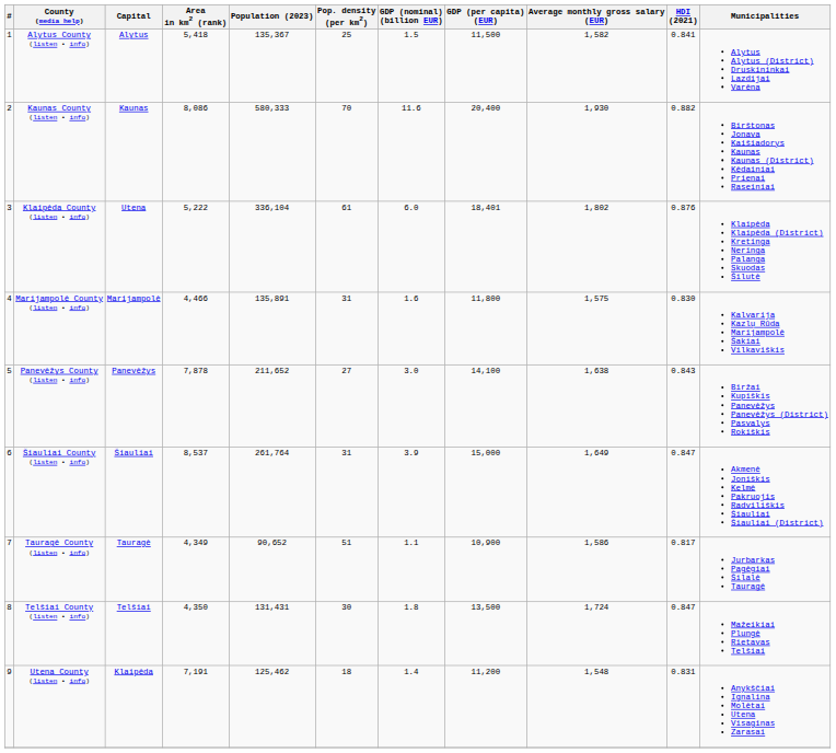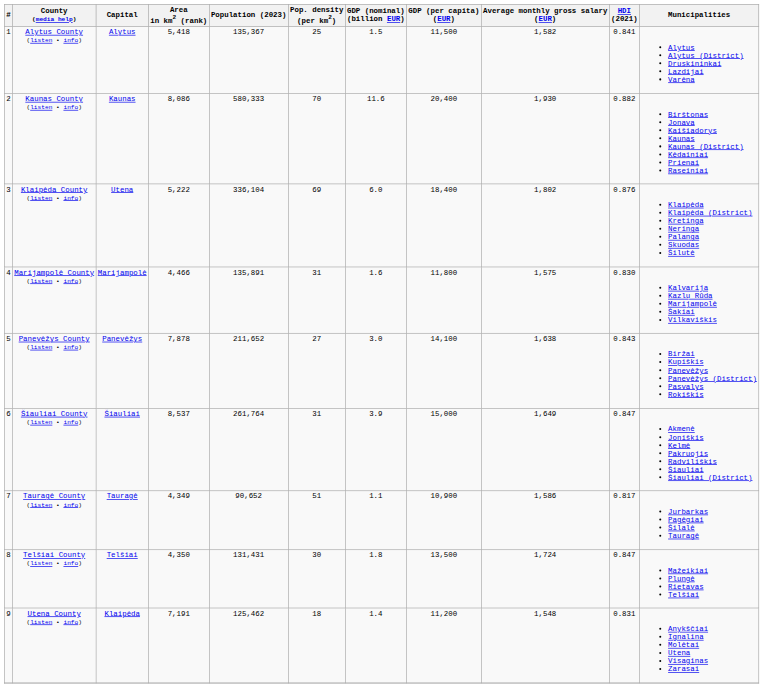Klaipėda County (listen • info) | Pop. density (per km2): 61 -> 69
Klaipėda County (listen • info) | GDP (per capita) (EUR): 18,401 -> 18,400
